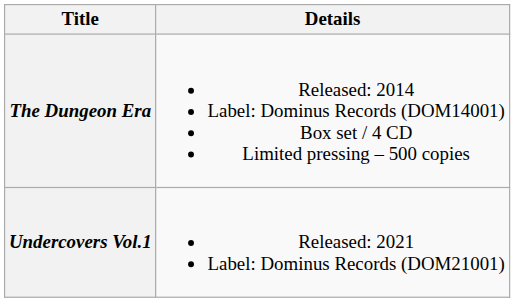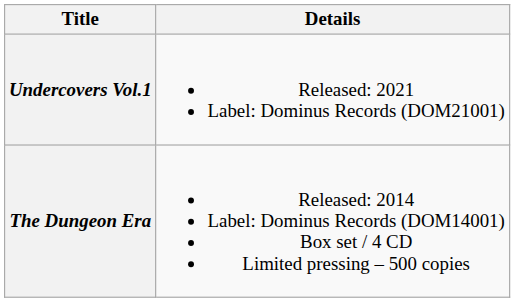rows swapped: The Dungeon Era <-> Undercovers Vol.1
